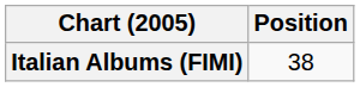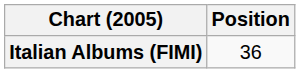Italian Albums (FIMI) | Position: 38 -> 36
